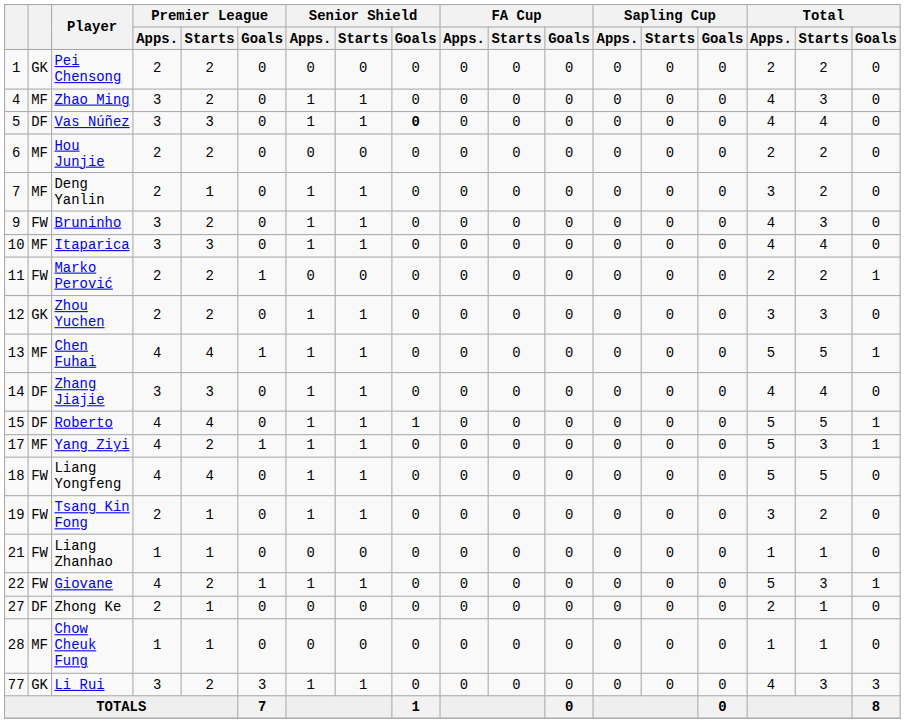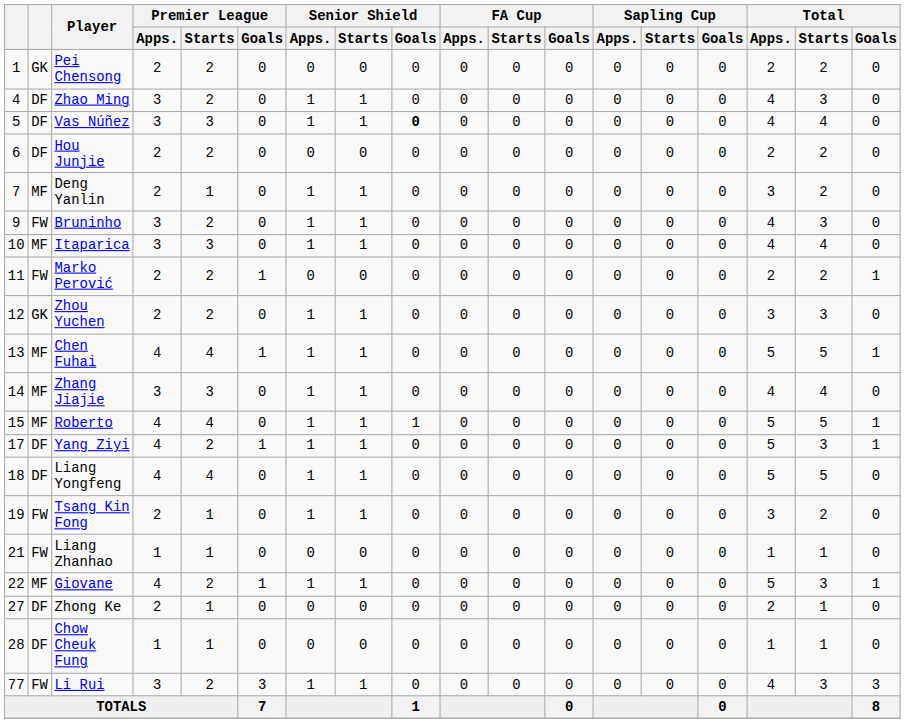Zhao Ming | column 2: MF -> DF
Hou Junjie | column 2: MF -> DF
Zhang Jiajie | column 2: DF -> MF
Roberto | column 2: DF -> MF
Yang Ziyi | column 2: MF -> DF
Liang Yongfeng | column 2: FW -> DF
Giovane | column 2: FW -> MF
Chow Cheuk Fung | column 2: MF -> DF
Li Rui | column 2: GK -> FW
